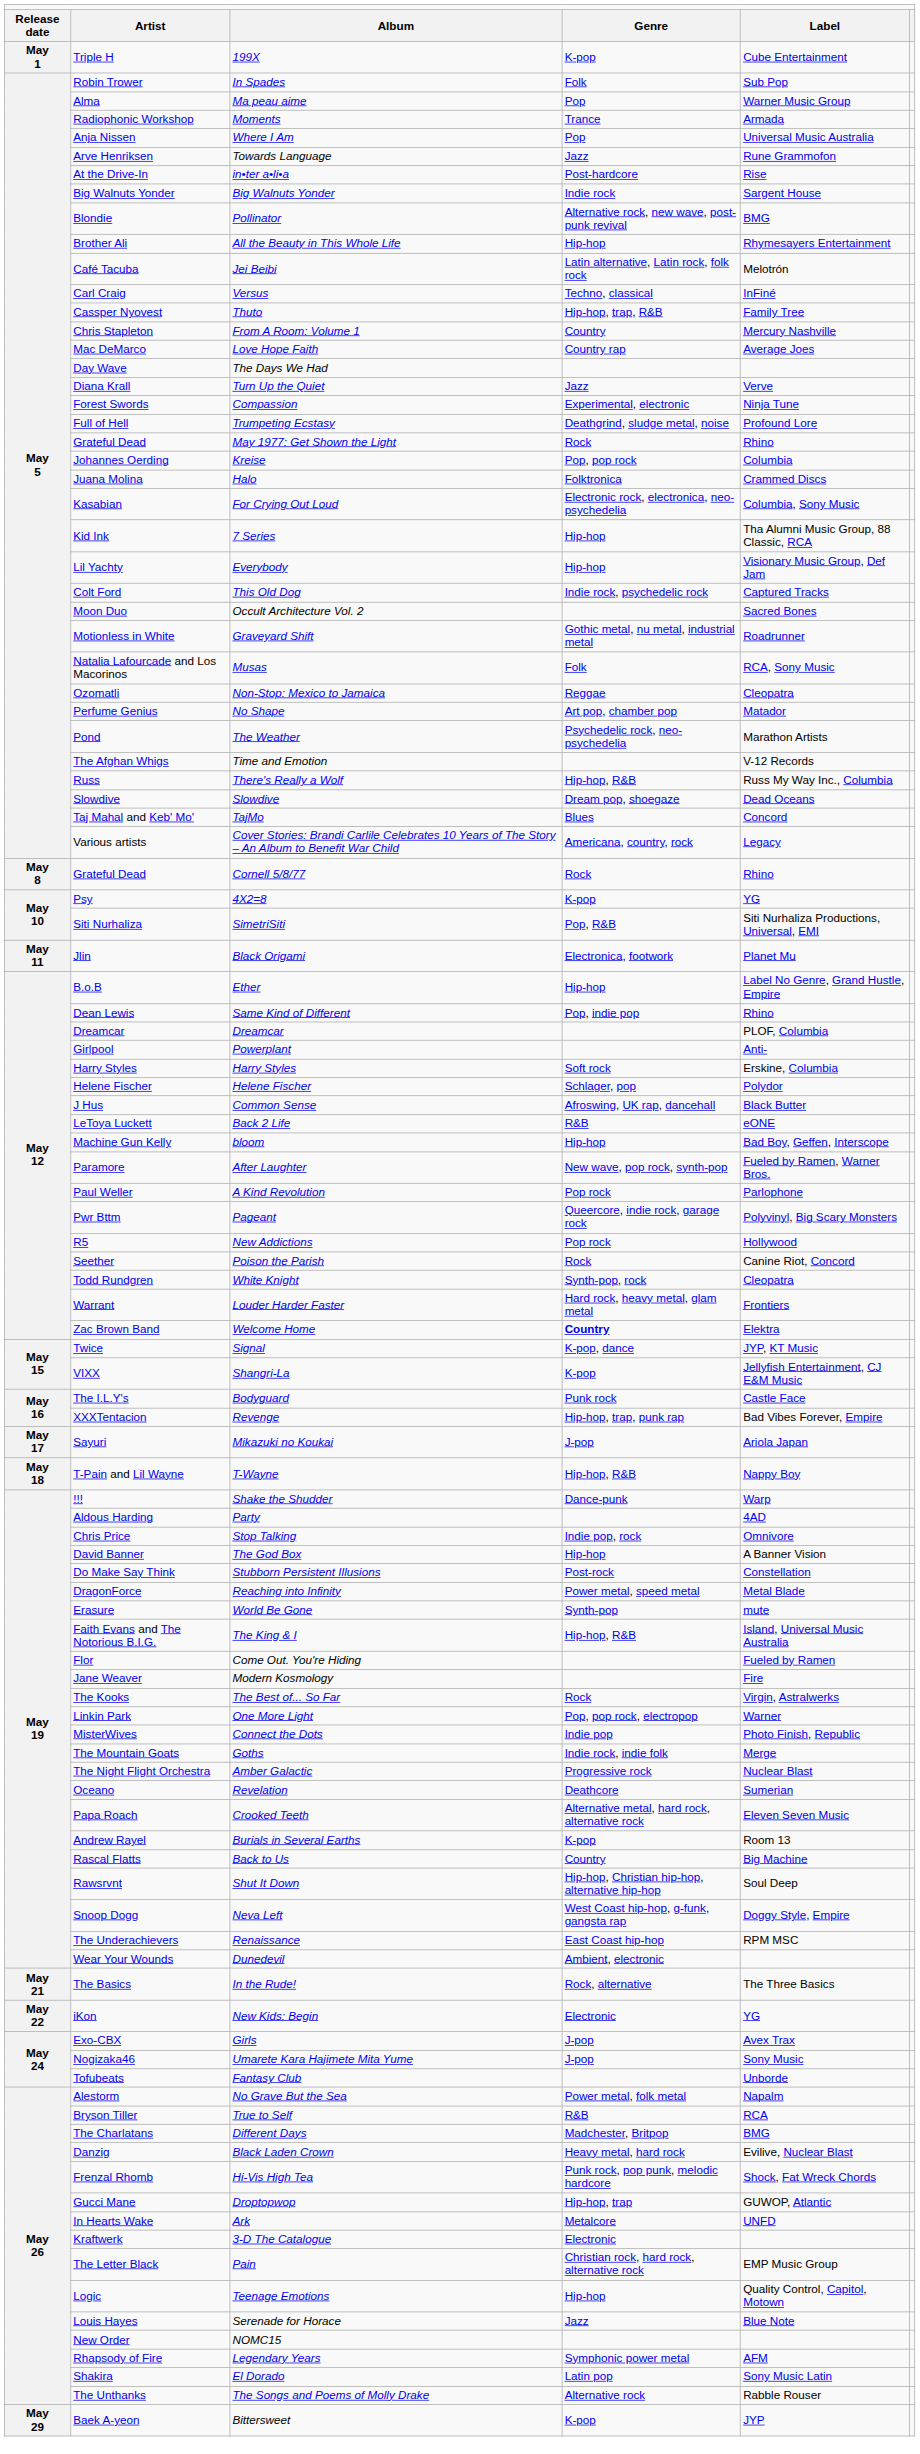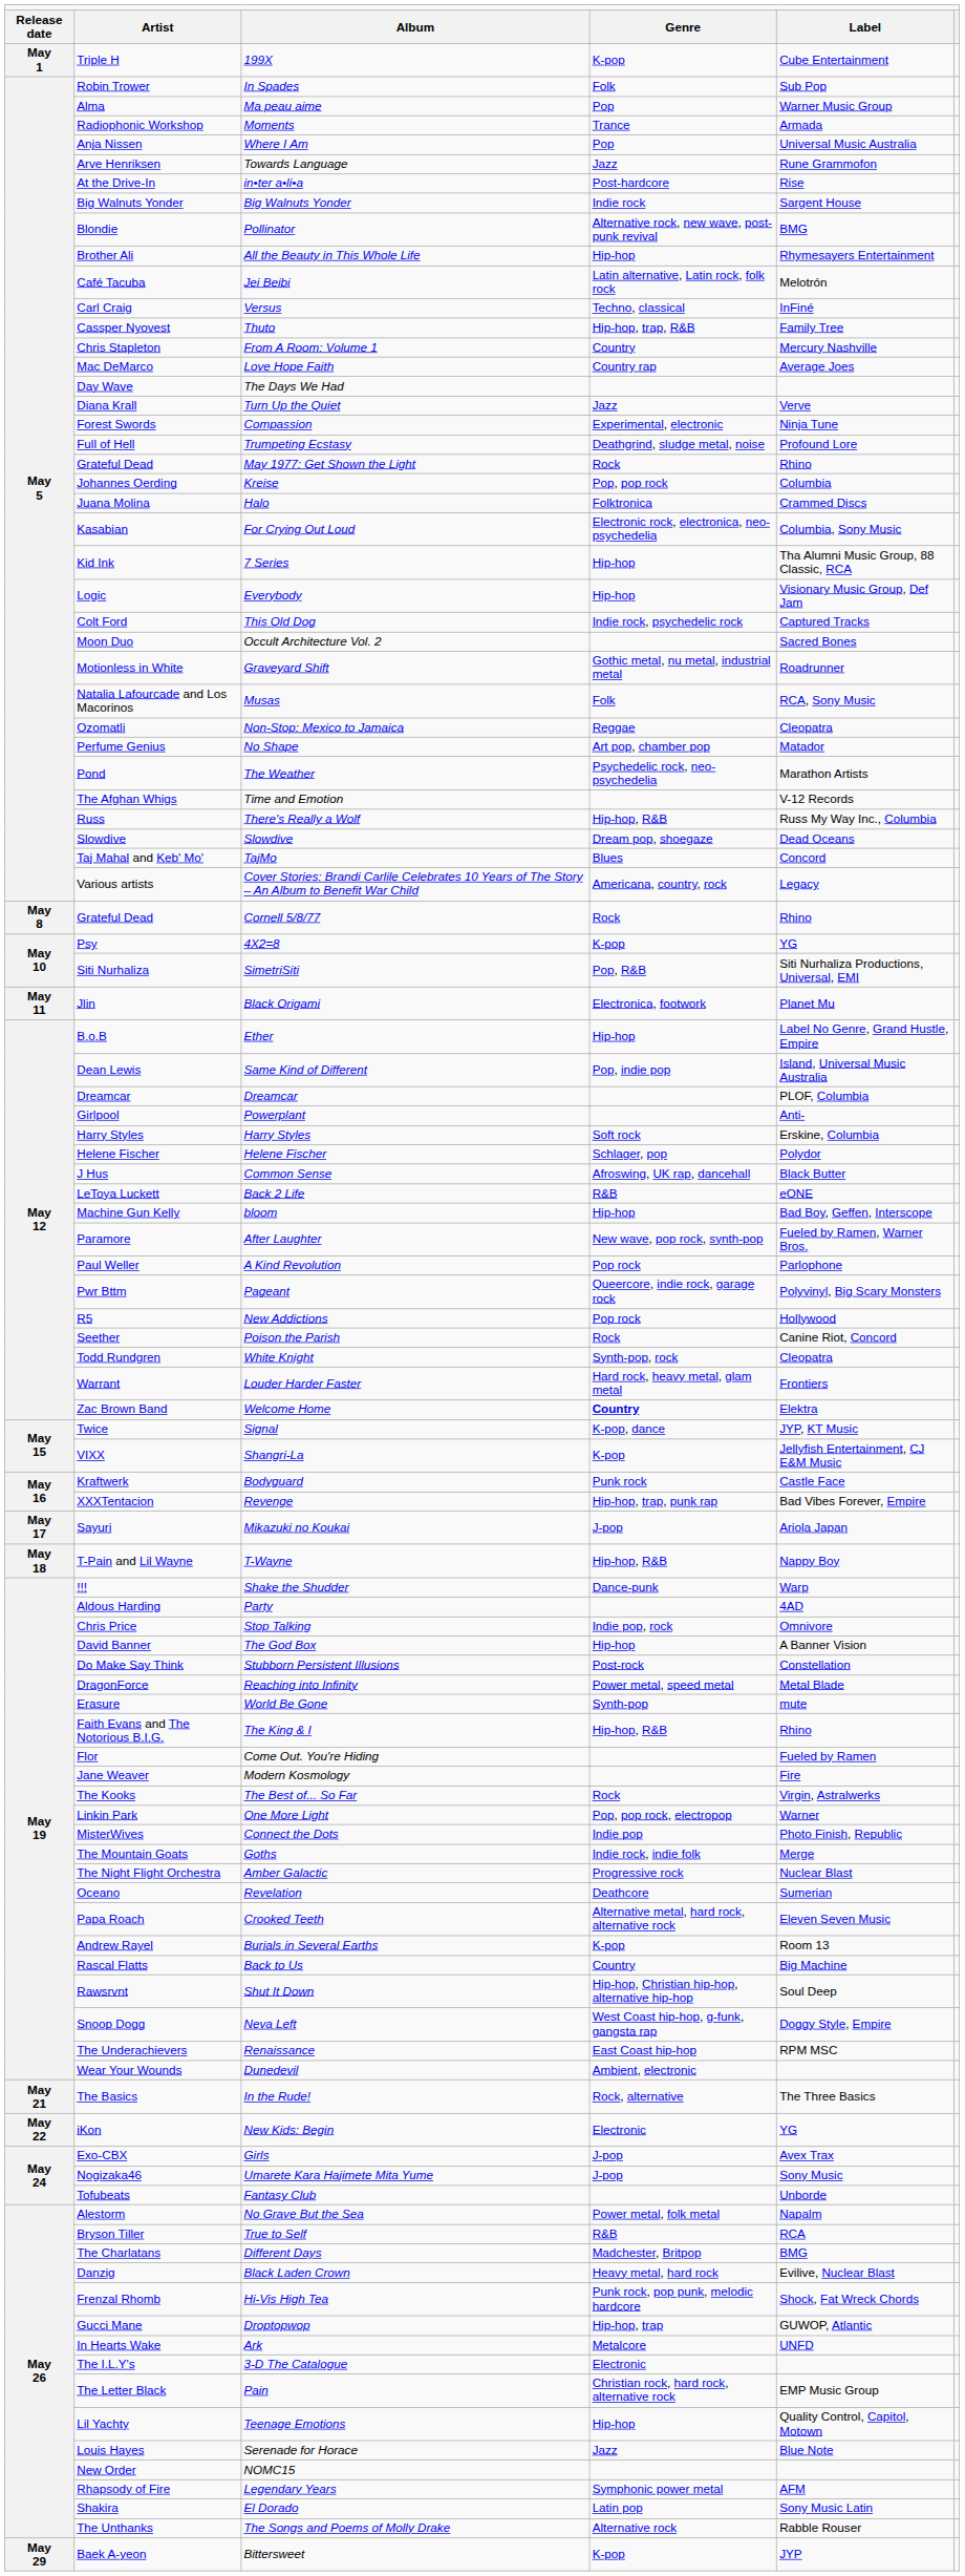Everybody | column 2: Lil Yachty -> Logic
Same Kind of Different | column 5: Rhino -> Island, Universal Music Australia
Bodyguard | column 2: The I.L.Y's -> Kraftwerk
The King & I | column 5: Island, Universal Music Australia -> Rhino
3-D The Catalogue | column 2: Kraftwerk -> The I.L.Y's
Teenage Emotions | column 2: Logic -> Lil Yachty
